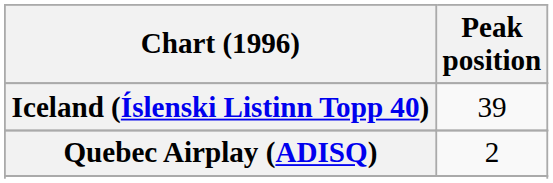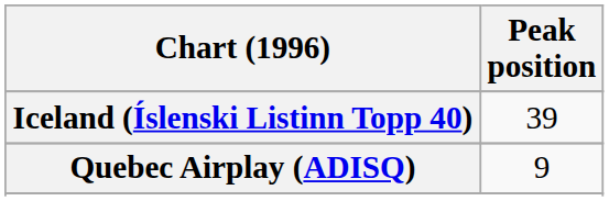Quebec Airplay (ADISQ) | Peak position: 2 -> 9
